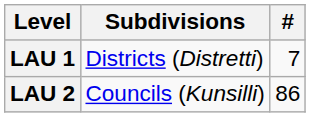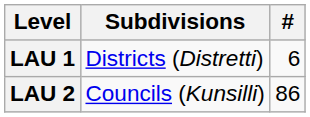LAU 1 | #: 7 -> 6
